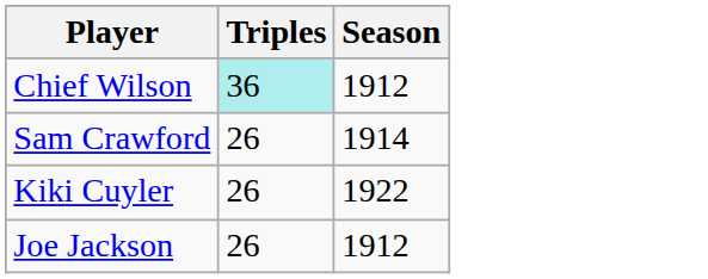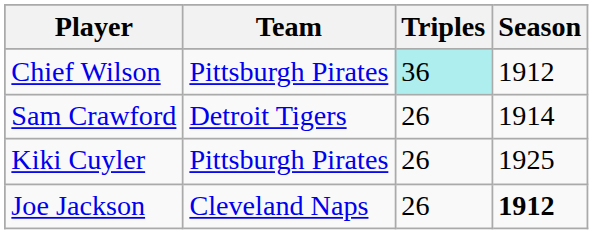+ column: Team | Pittsburgh Pirates | Detroit Tigers | Pittsburgh Pirates | Cleveland Naps
Kiki Cuyler | Season: 1922 -> 1925
Joe Jackson | Season: normal -> bold
